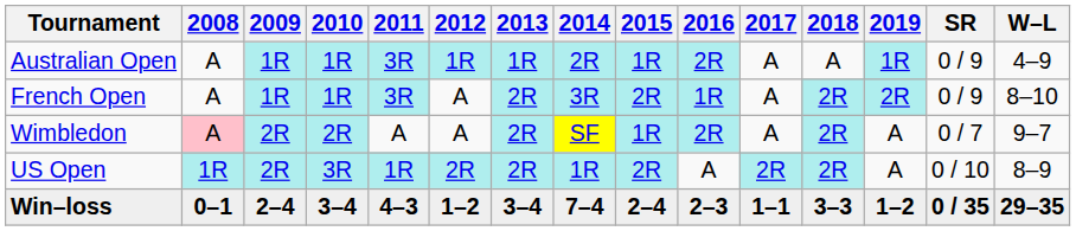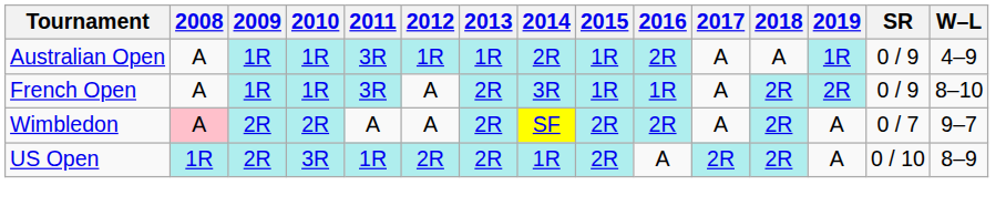French Open | 2015: 2R -> 1R
Wimbledon | 2015: 1R -> 2R
- row: Win–loss | 0–1 | 2–4 | 3–4 | 4–3 | 1–2 | 3–4 | 7–4 | 2–4 | 2–3 | 1–1 | 3–3 | 1–2 | 0 / 35 | 29–35
